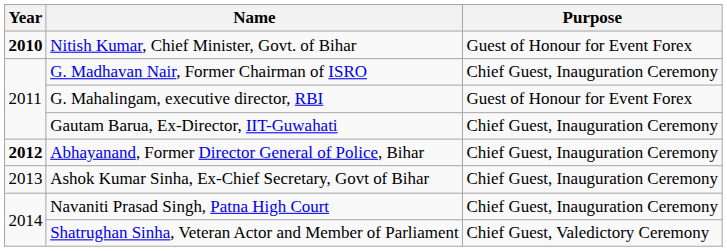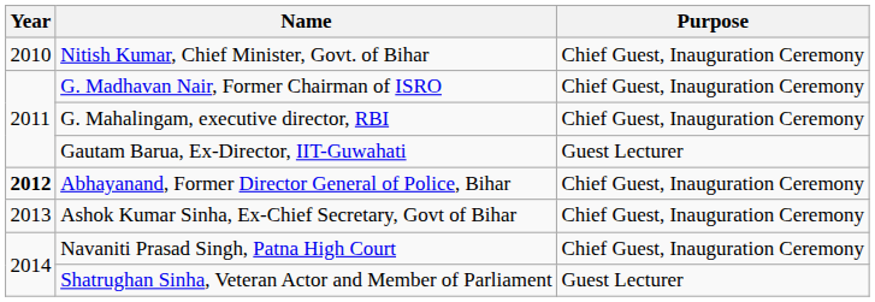Nitish Kumar, Chief Minister, Govt. of Bihar | Year: bold -> normal
Nitish Kumar, Chief Minister, Govt. of Bihar | Purpose: Guest of Honour for Event Forex -> Chief Guest, Inauguration Ceremony
G. Mahalingam, executive director, RBI | Purpose: Guest of Honour for Event Forex -> Chief Guest, Inauguration Ceremony
Gautam Barua, Ex-Director, IIT-Guwahati | Purpose: Chief Guest, Inauguration Ceremony -> Guest Lecturer
Shatrughan Sinha, Veteran Actor and Member of Parliament | Purpose: Chief Guest, Valedictory Ceremony -> Guest Lecturer
